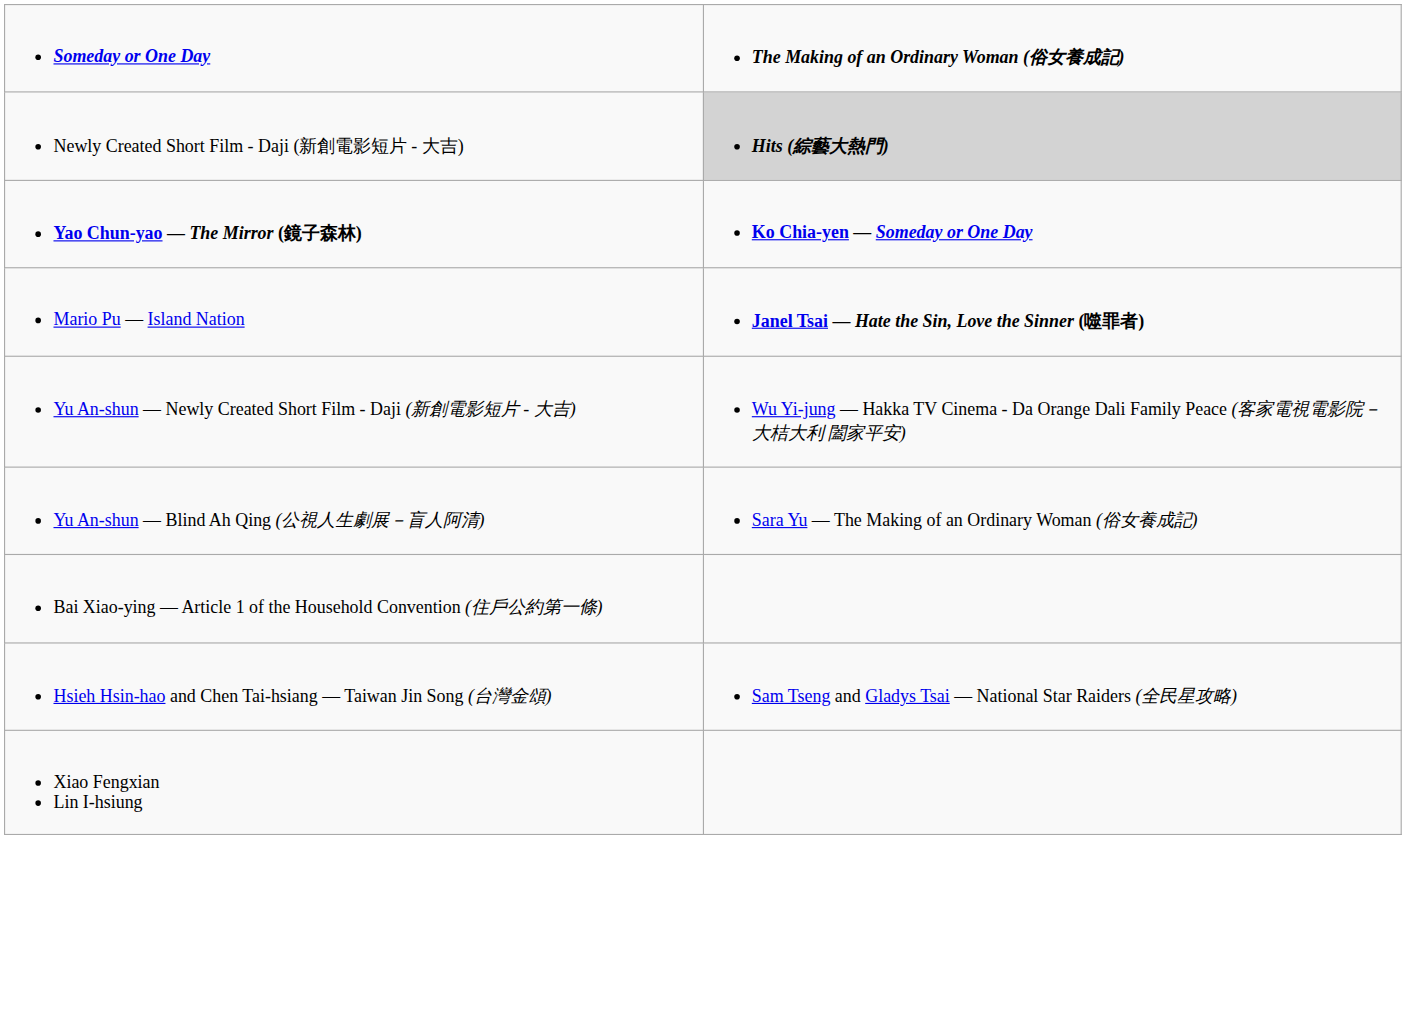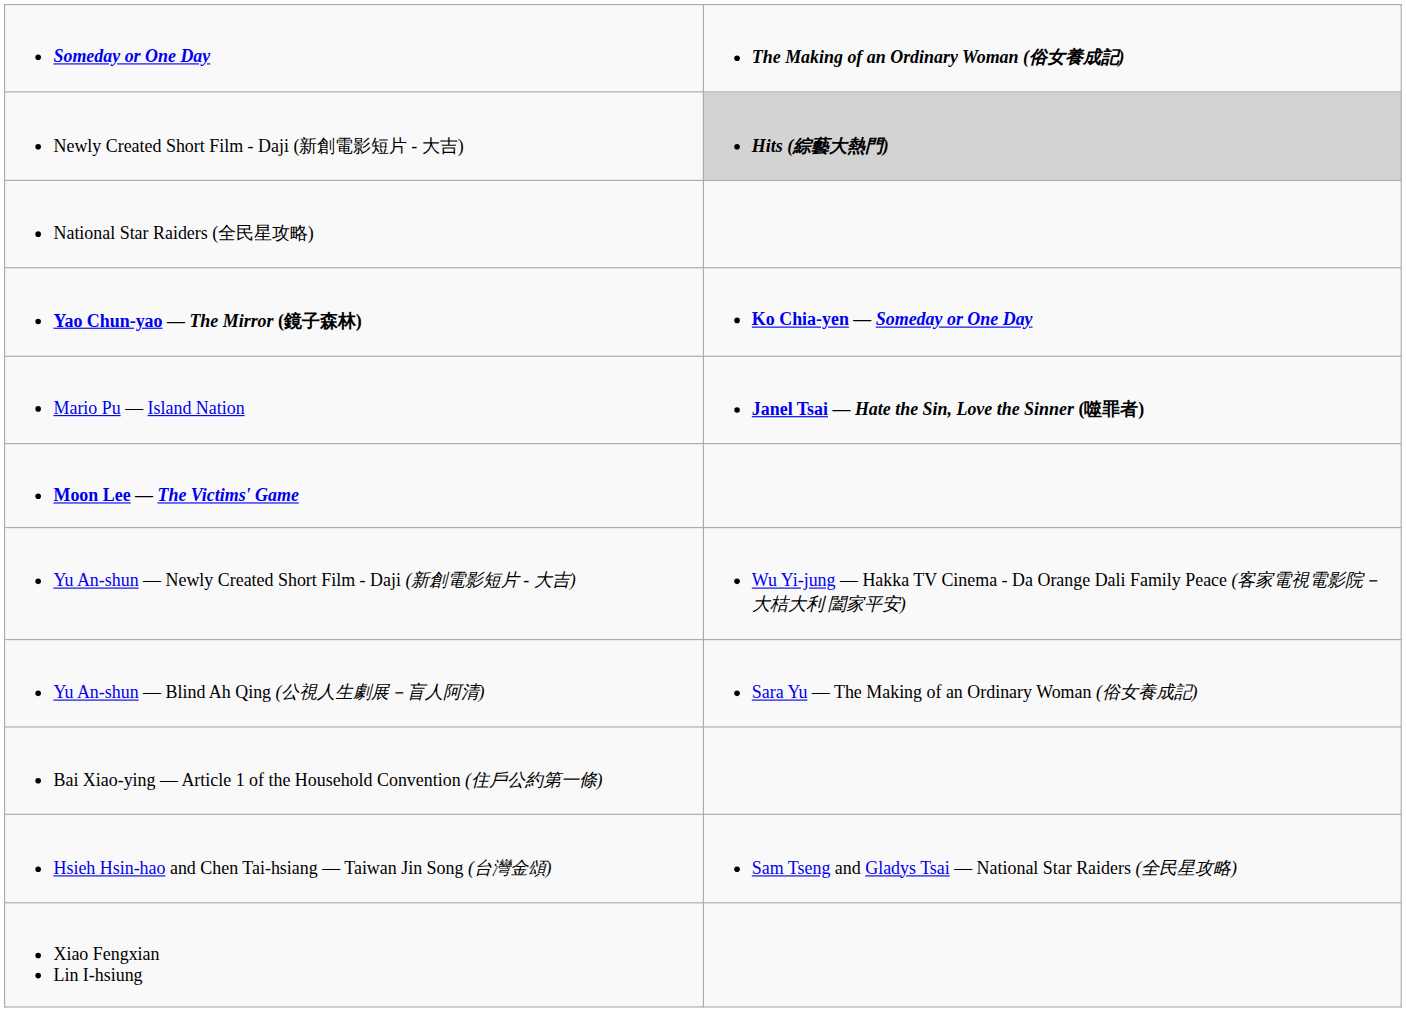+ row: National Star Raiders (全民星攻略)
+ row: Moon Lee — The Victims' Game
